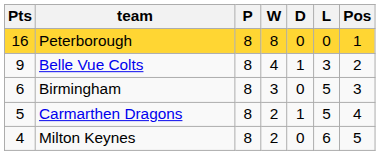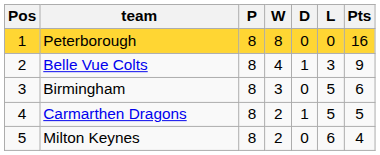columns swapped: Pos <-> Pts
